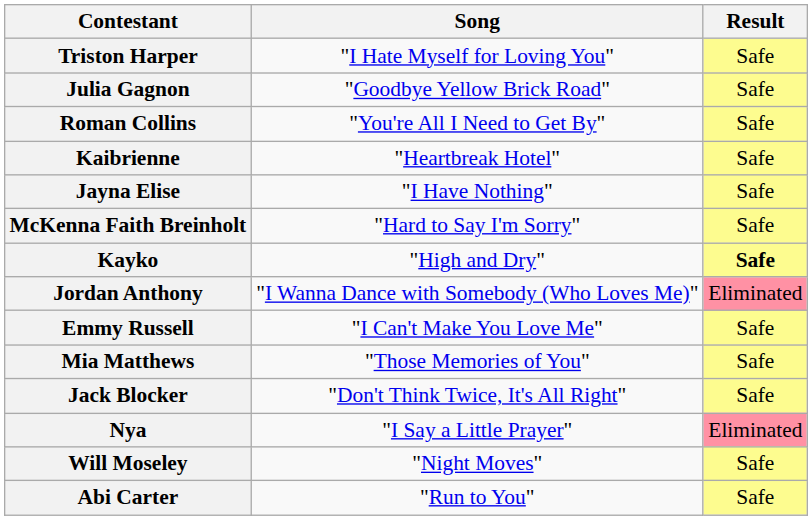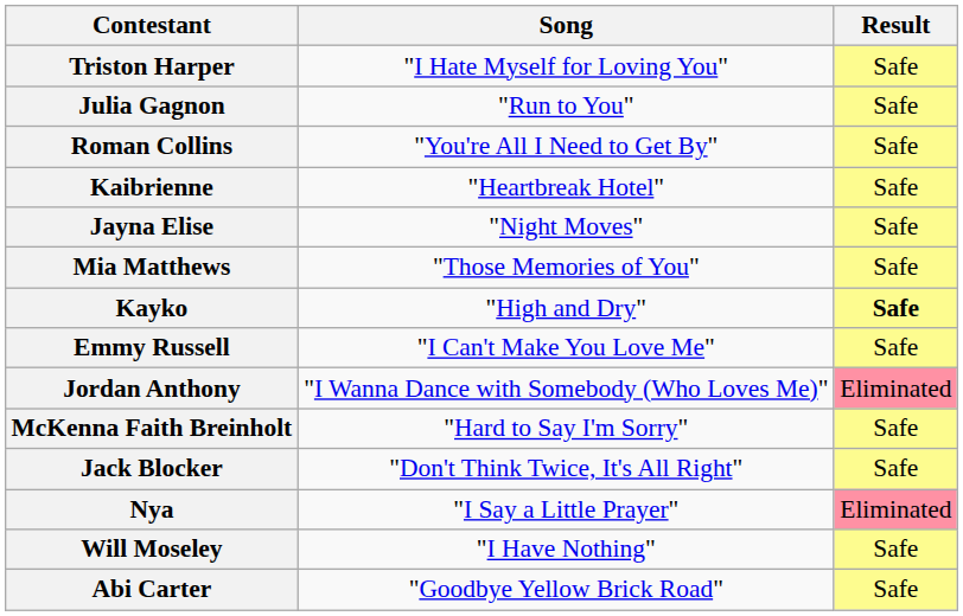Julia Gagnon | Song: "Goodbye Yellow Brick Road" -> "Run to You"
Jayna Elise | Song: "I Have Nothing" -> "Night Moves"
rows swapped: Mia Matthews <-> McKenna Faith Breinholt
rows swapped: Emmy Russell <-> Jordan Anthony
Will Moseley | Song: "Night Moves" -> "I Have Nothing"
Abi Carter | Song: "Run to You" -> "Goodbye Yellow Brick Road"
